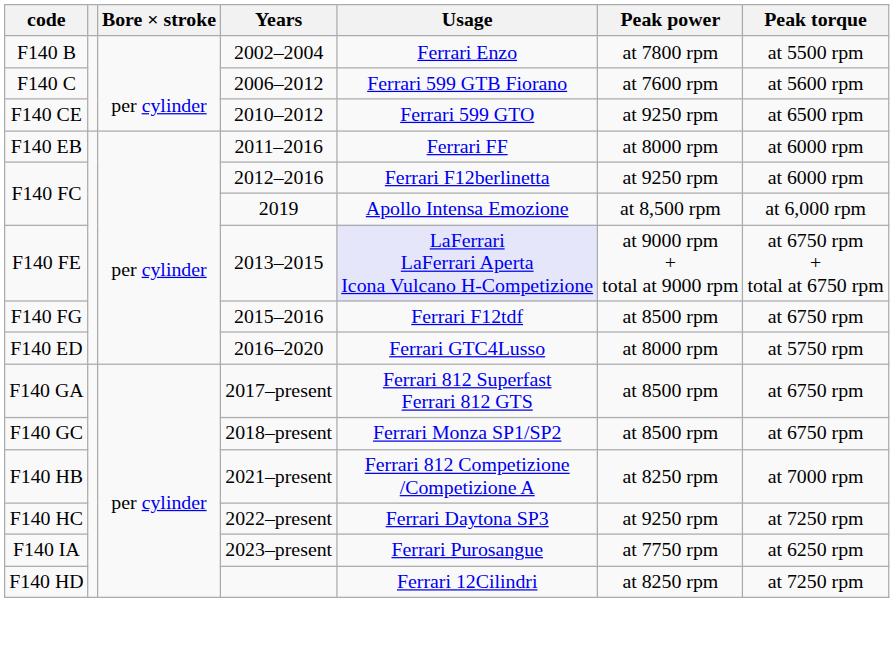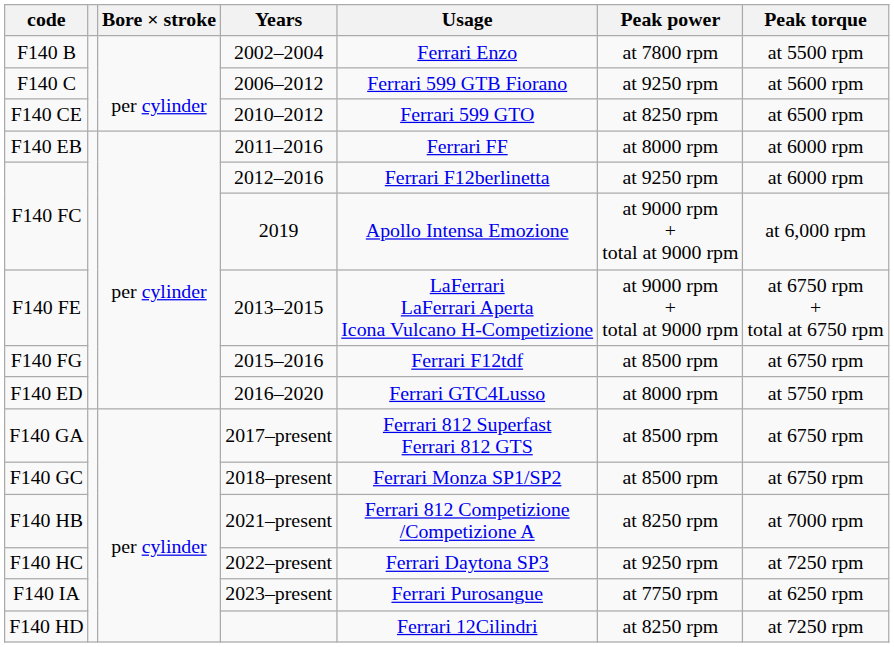F140 C | Peak power: at 7600 rpm -> at 9250 rpm
F140 CE | Peak power: at 9250 rpm -> at 8250 rpm
F140 FC / 2019 | Peak power: at 8,500 rpm -> at 9000 rpm + total at 9000 rpm
F140 FE | Usage: lavender background -> no background
